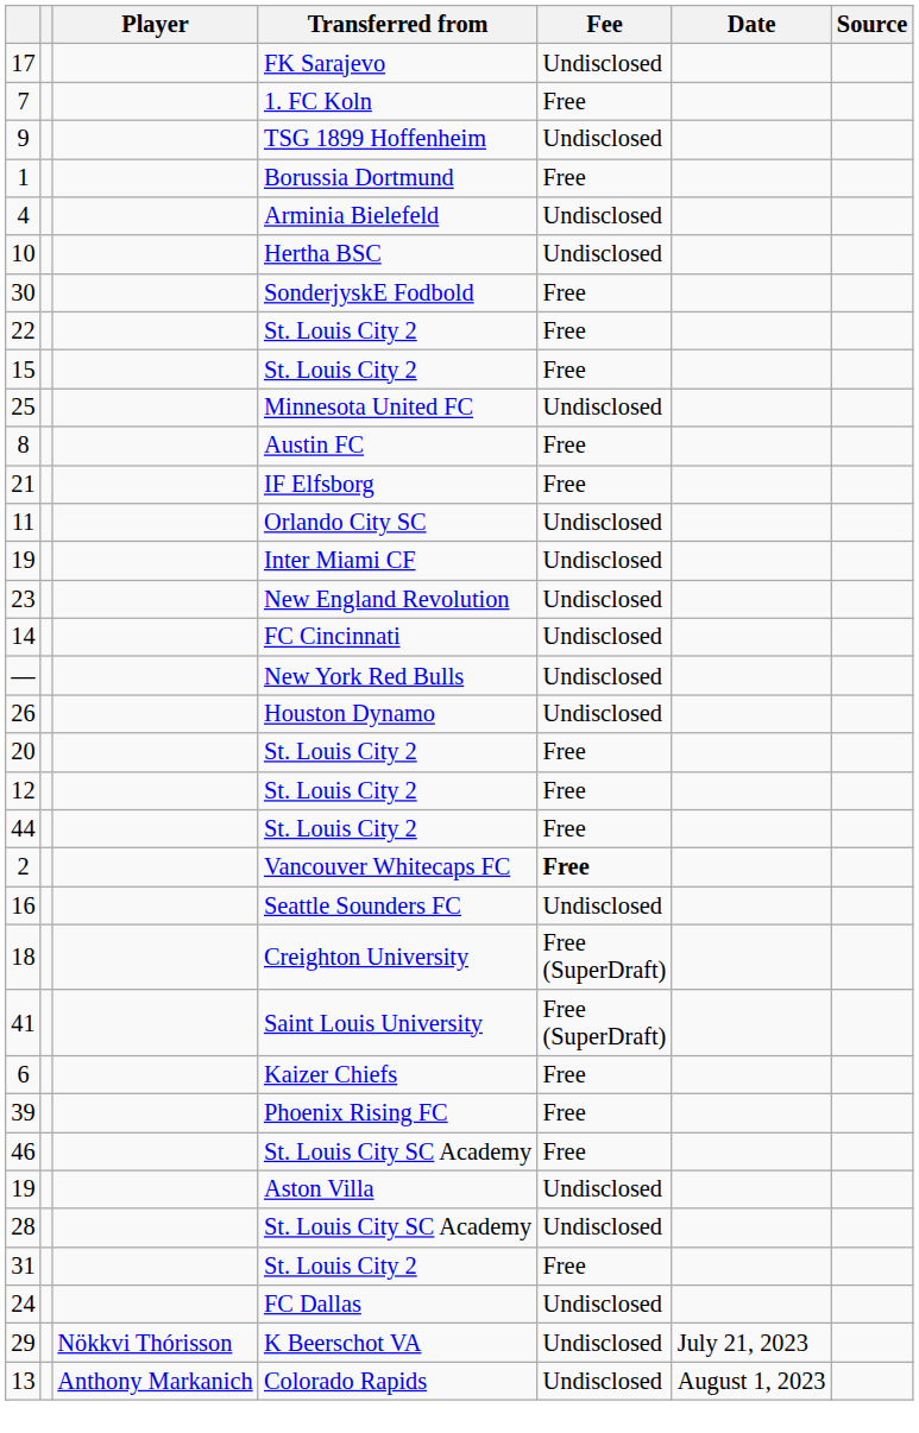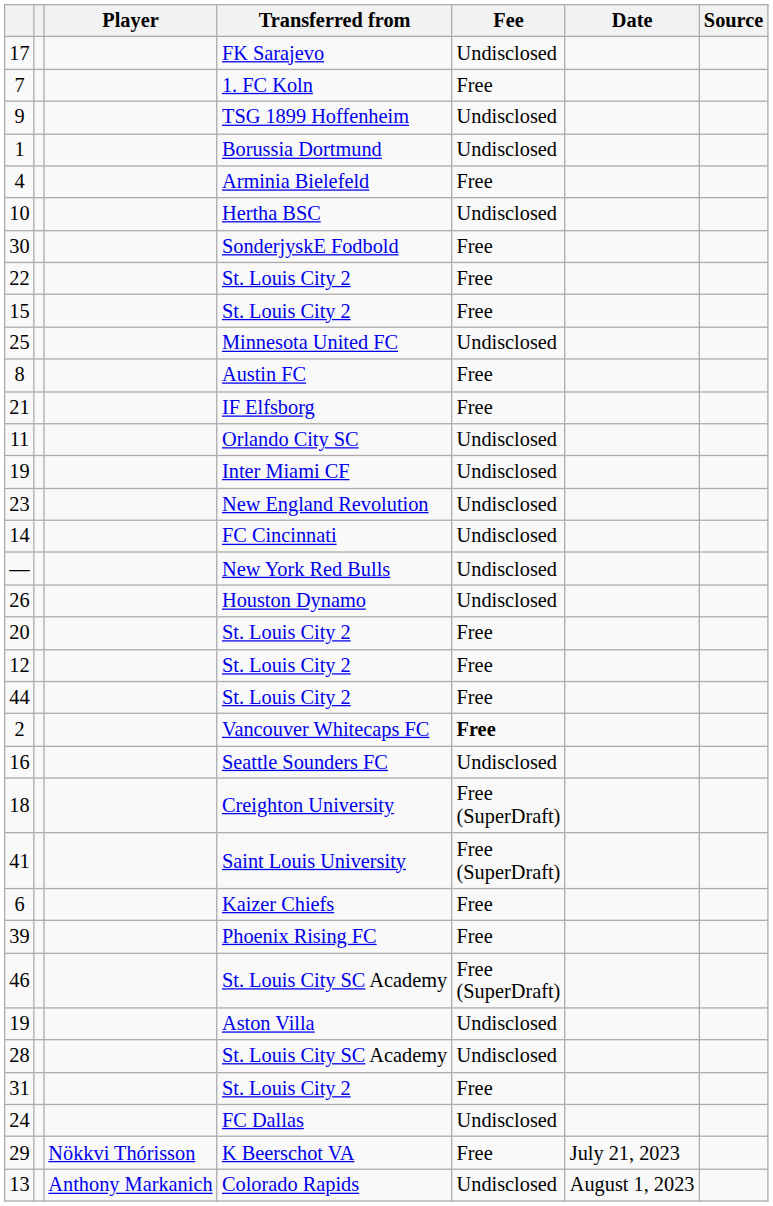1 | Fee: Free -> Undisclosed
4 | Fee: Undisclosed -> Free
46 | Fee: Free -> Free (SuperDraft)
29 | Fee: Undisclosed -> Free
